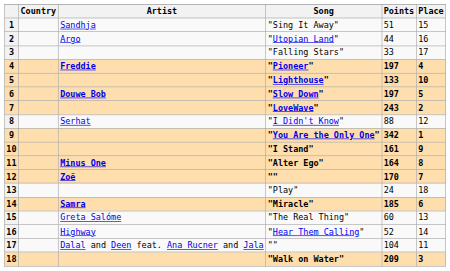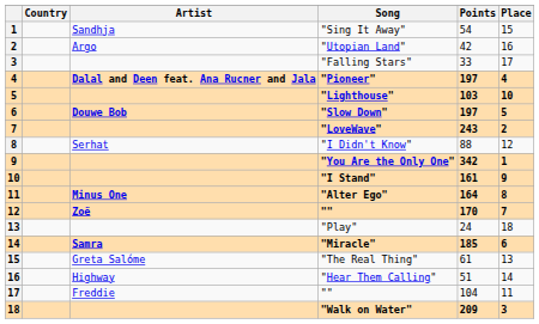"Sing It Away" | Points: 51 -> 54
"Utopian Land" | Points: 44 -> 42
"Pioneer" | Artist: Freddie -> Dalal and Deen feat. Ana Rucner and Jala
"Lighthouse" | Points: 133 -> 103
"The Real Thing" | Points: 60 -> 61
"Hear Them Calling" | Points: 52 -> 51
17 / "" | Artist: Dalal and Deen feat. Ana Rucner and Jala -> Freddie
